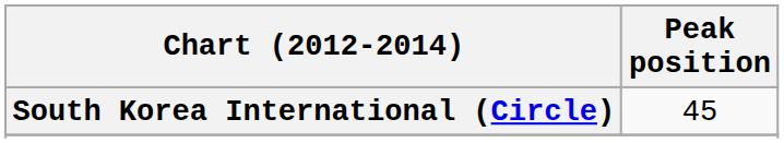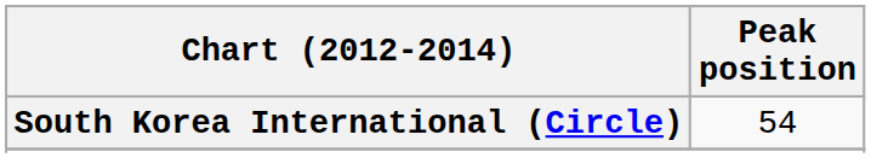South Korea International (Circle) | Peak position: 45 -> 54
